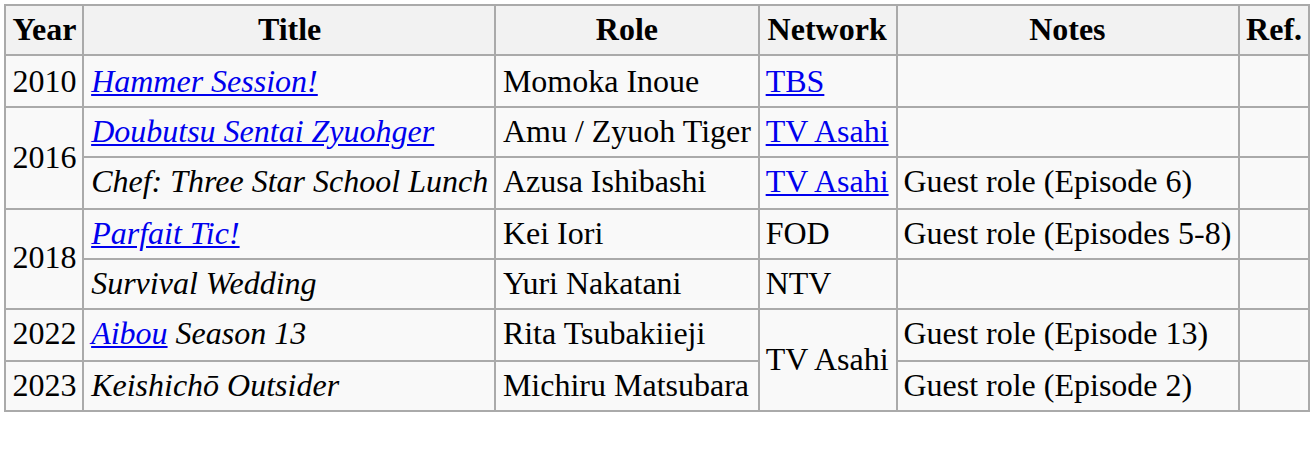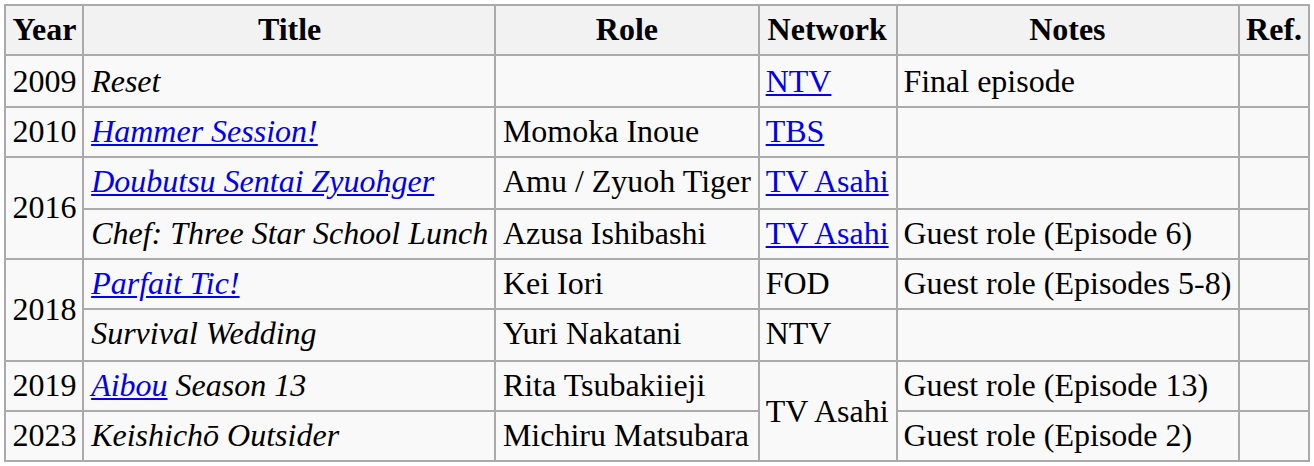+ row: 2009 | Reset | NTV | Final episode
Aibou Season 13 | Year: 2022 -> 2019
